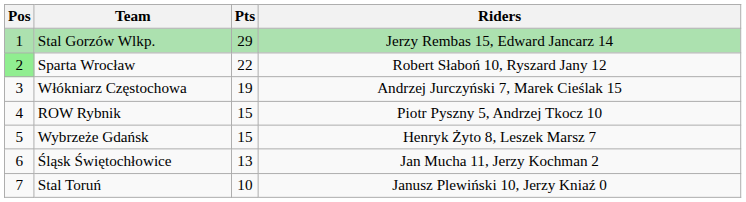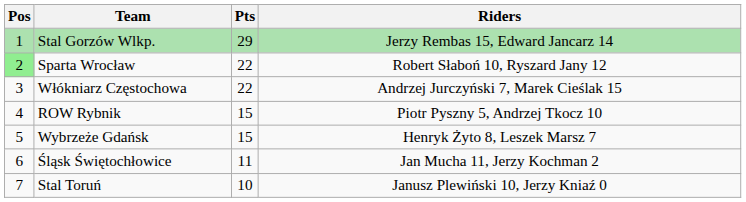Włókniarz Częstochowa | Pts: 19 -> 22
Śląsk Świętochłowice | Pts: 13 -> 11
